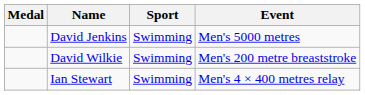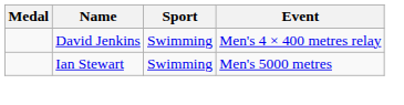David Jenkins | Event: Men's 5000 metres -> Men's 4 × 400 metres relay
- row: David Wilkie | Swimming | Men's 200 metre breaststroke
Ian Stewart | Event: Men's 4 × 400 metres relay -> Men's 5000 metres
